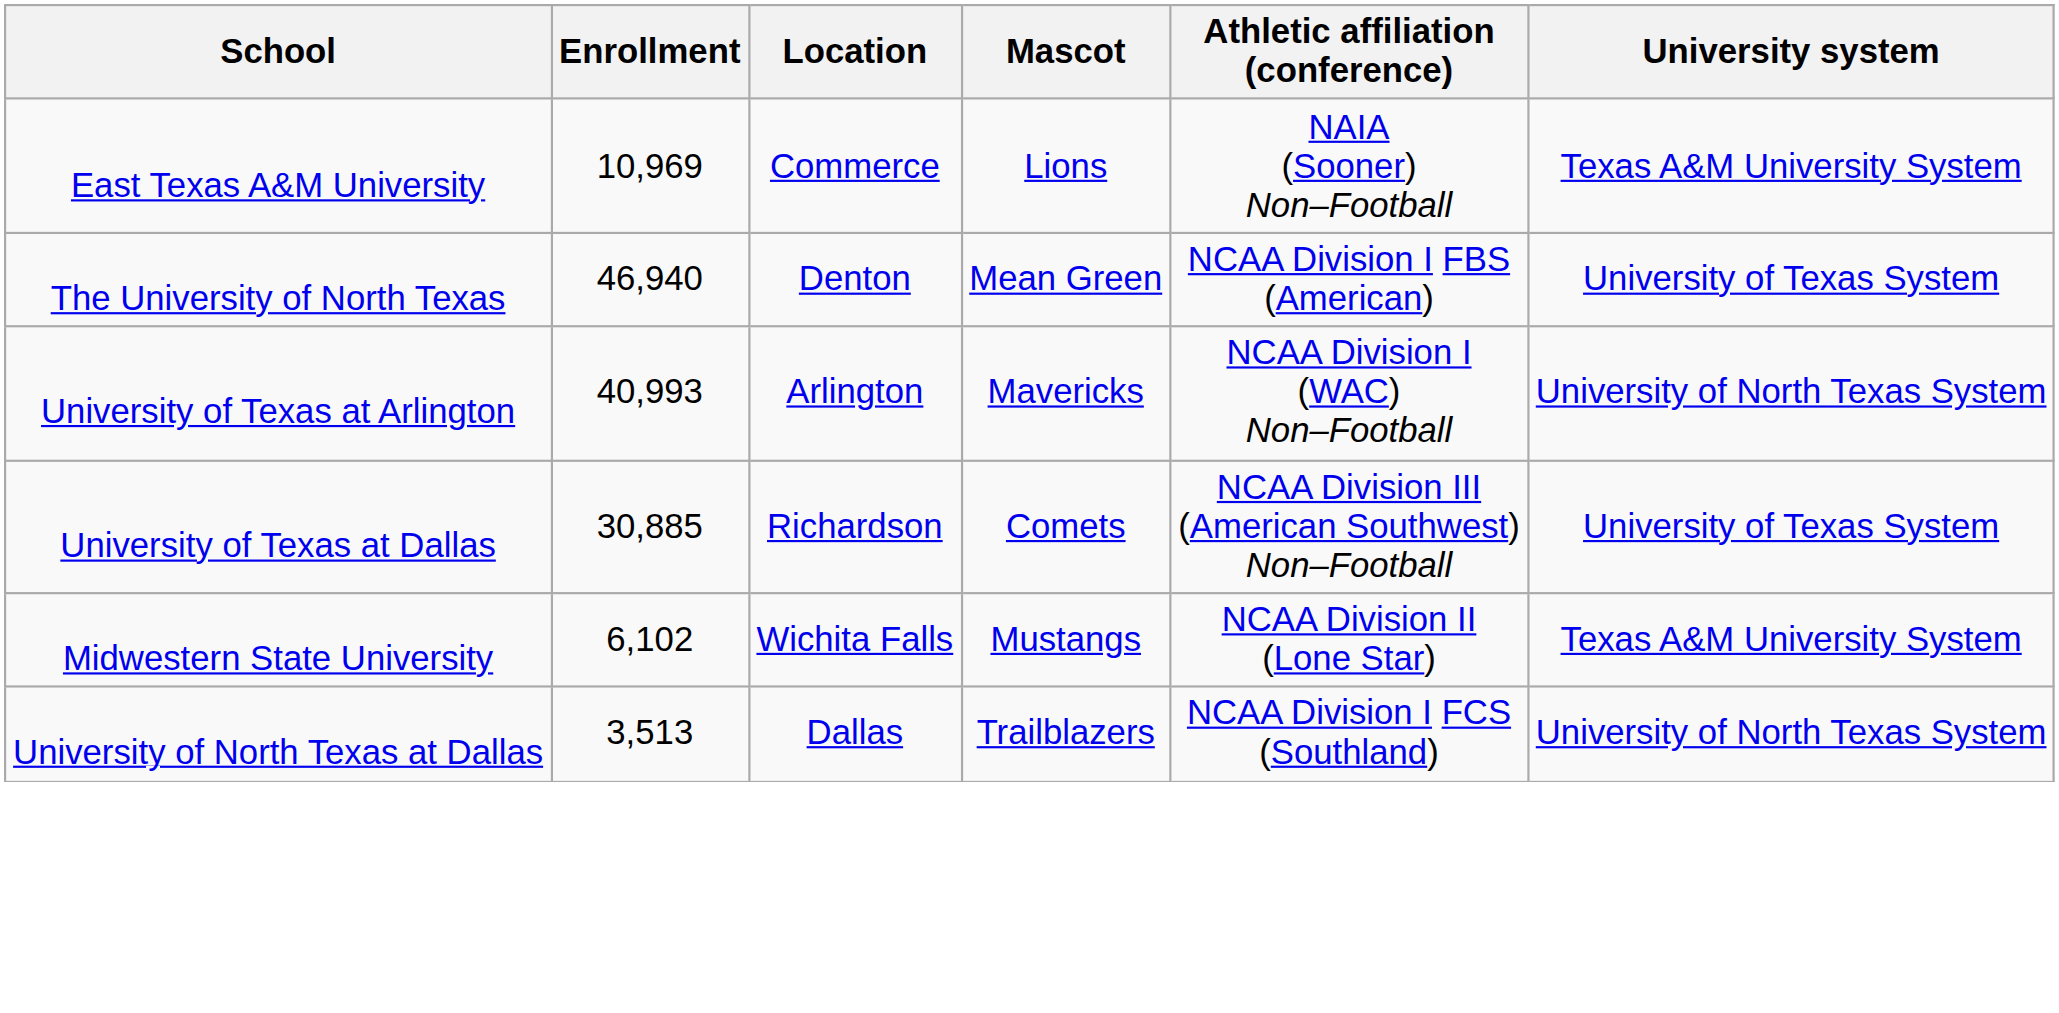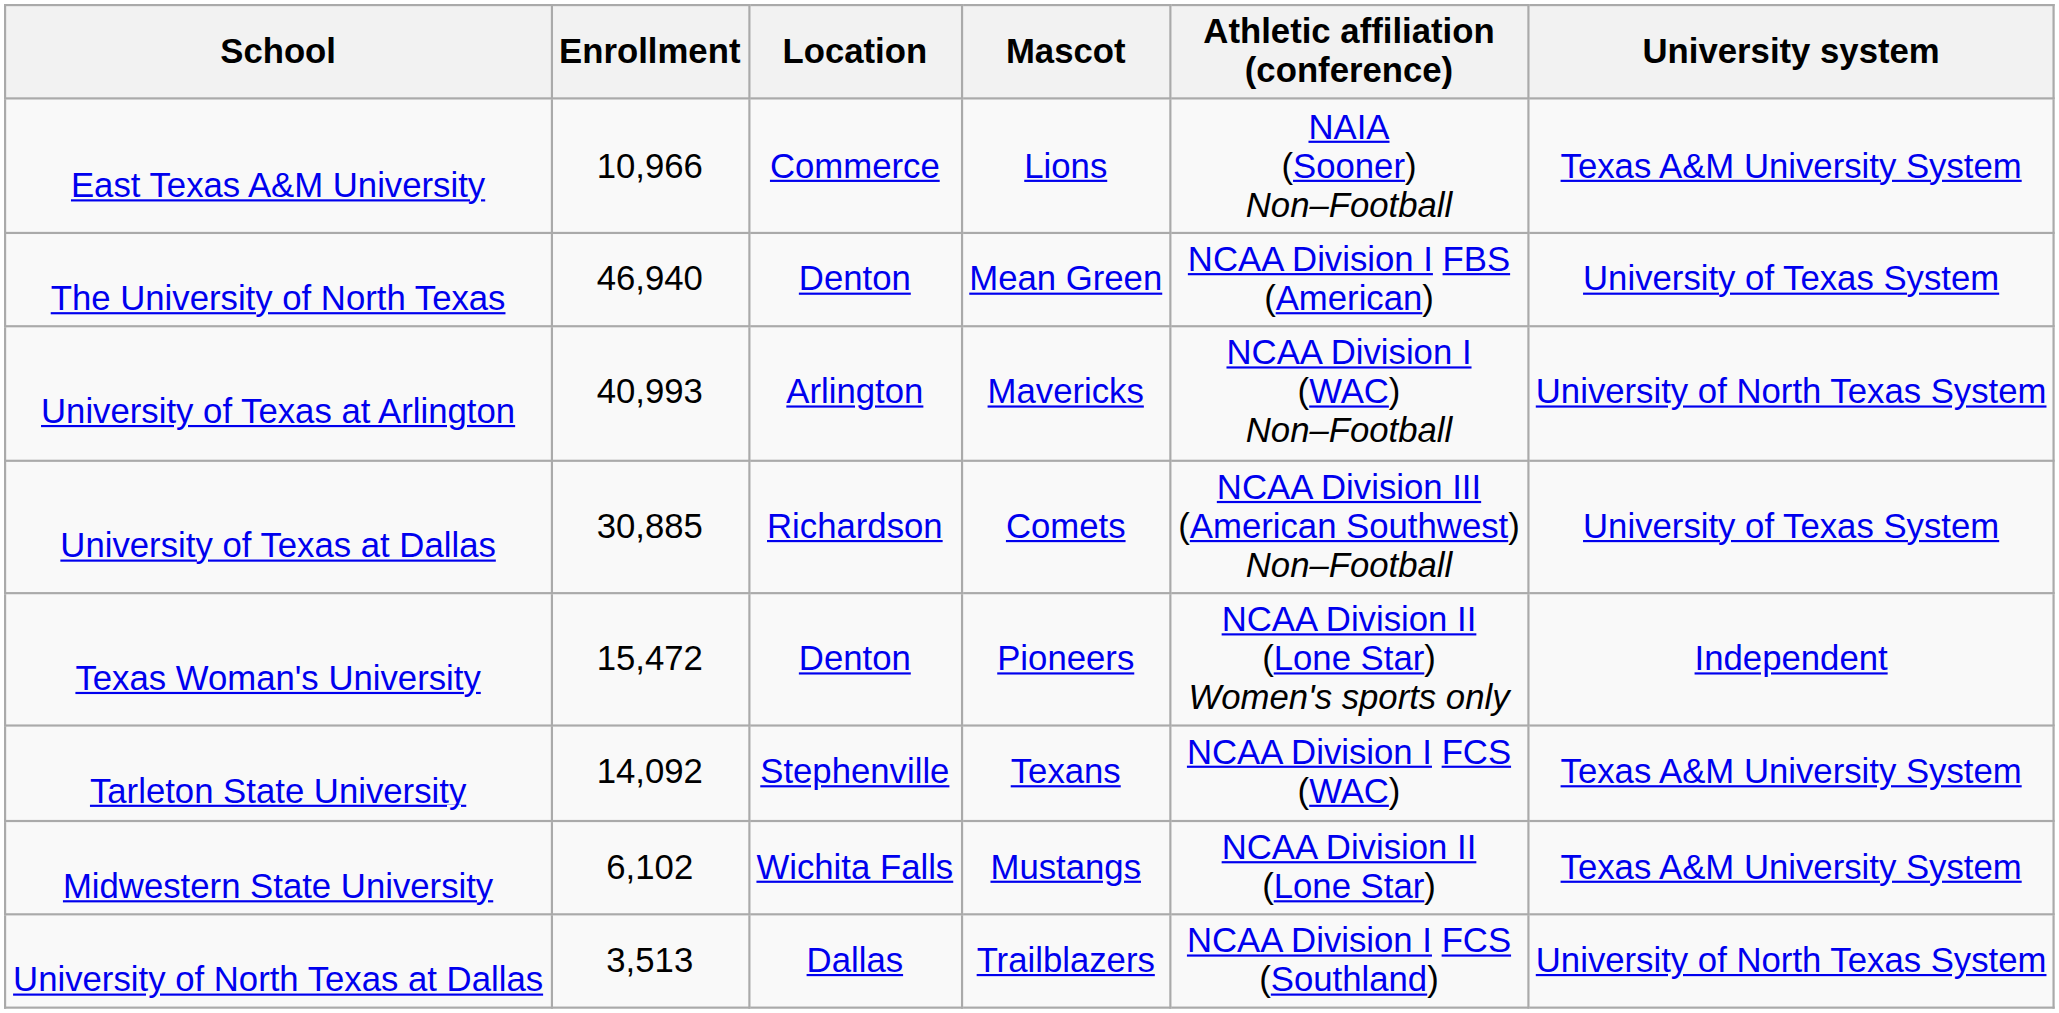East Texas A&M University | Enrollment: 10,969 -> 10,966
+ row: Texas Woman's University | 15,472 | Denton | Pioneers | NCAA Division II (Lone Star) Women's sports only | Independent
+ row: Tarleton State University | 14,092 | Stephenville | Texans | NCAA Division I FCS (WAC) | Texas A&M University System
